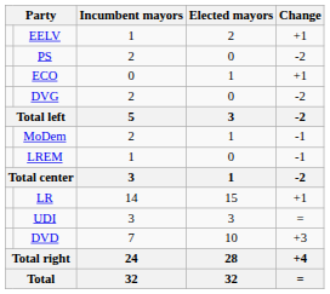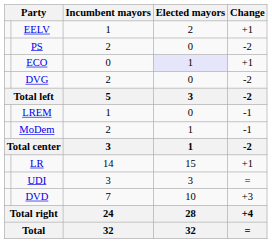ECO | Elected mayors: no background -> lavender background
rows swapped: MoDem <-> LREM
